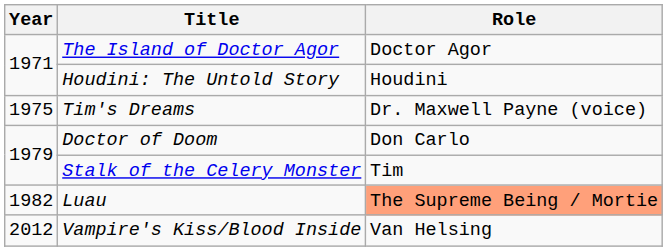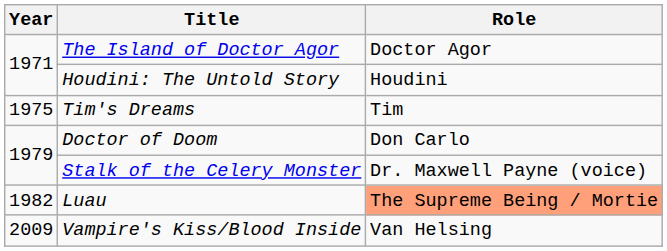Tim's Dreams | Role: Dr. Maxwell Payne (voice) -> Tim
Stalk of the Celery Monster | Role: Tim -> Dr. Maxwell Payne (voice)
Vampire's Kiss/Blood Inside | Year: 2012 -> 2009
